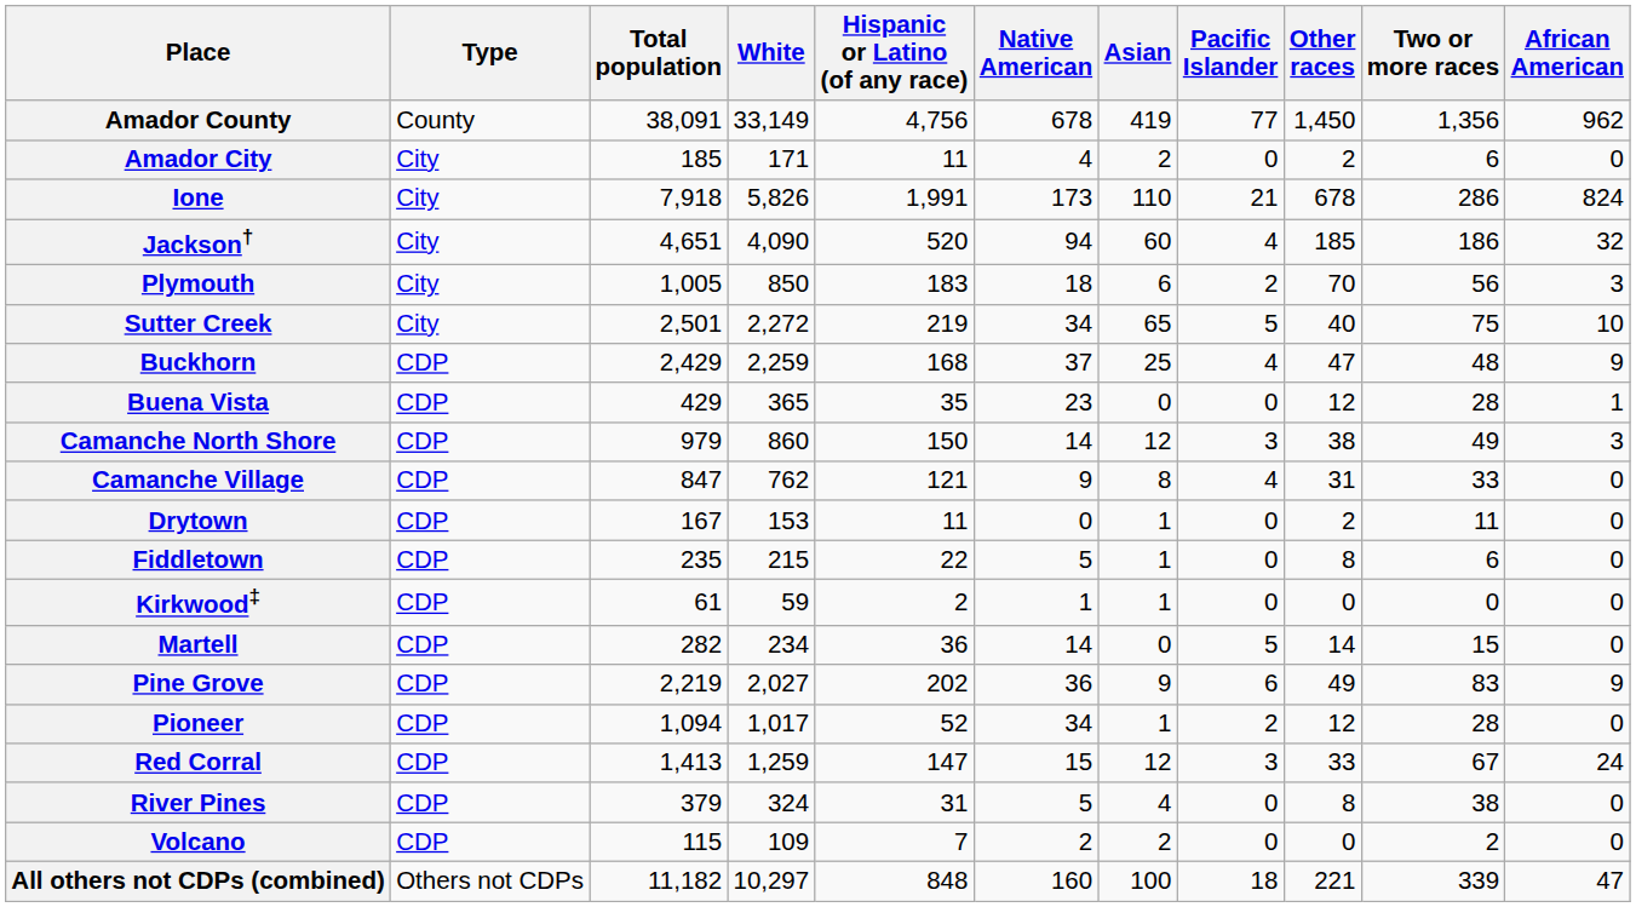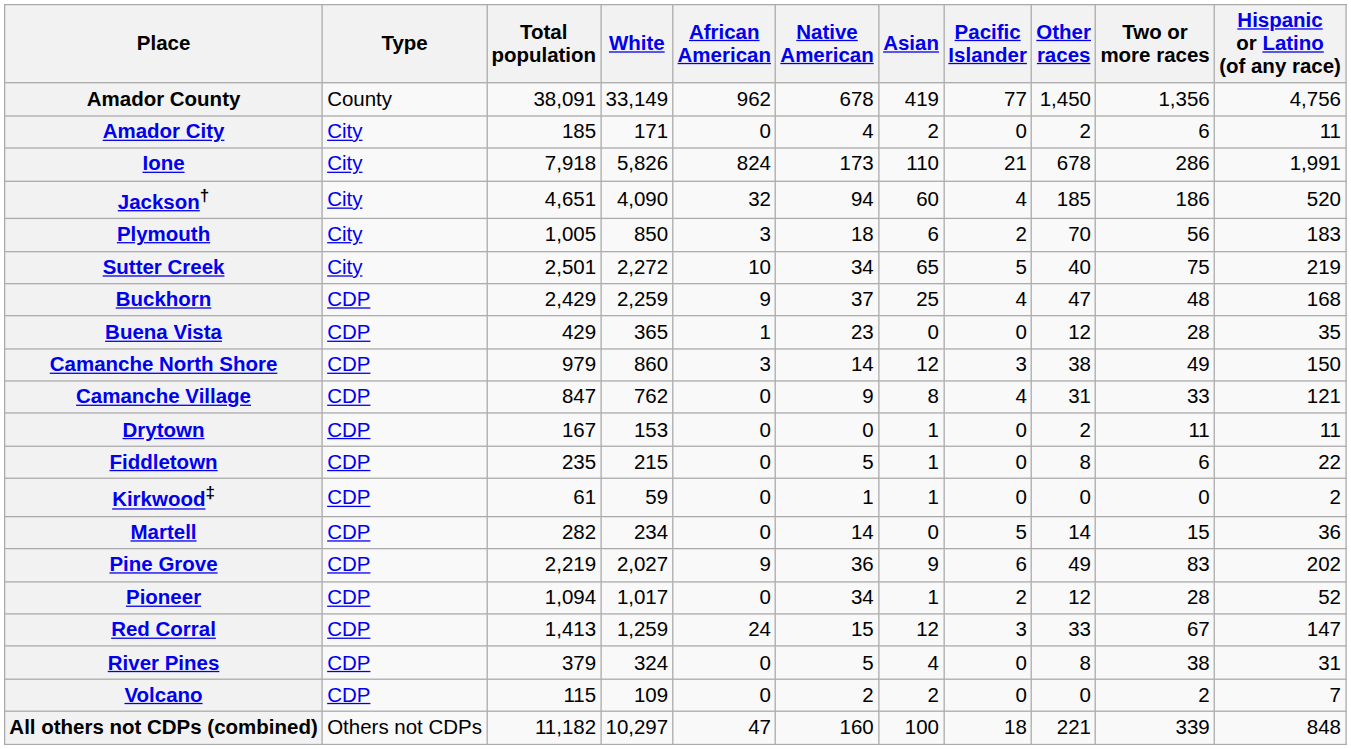columns swapped: African American <-> Hispanic or Latino (of any race)
